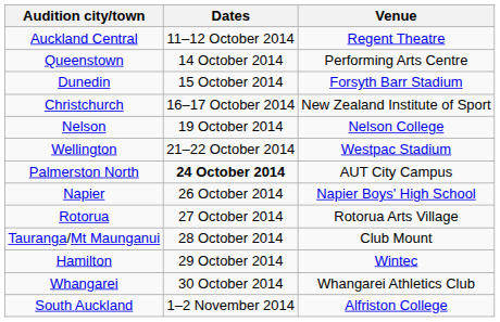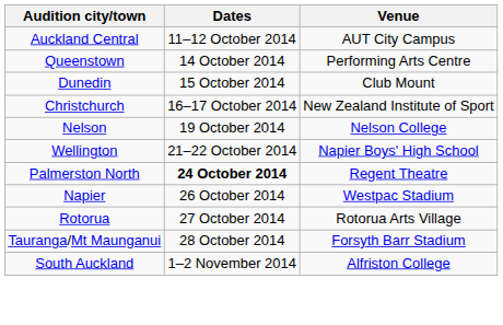Auckland Central | Venue: Regent Theatre -> AUT City Campus
Dunedin | Venue: Forsyth Barr Stadium -> Club Mount
Wellington | Venue: Westpac Stadium -> Napier Boys' High School
Palmerston North | Venue: AUT City Campus -> Regent Theatre
Napier | Venue: Napier Boys' High School -> Westpac Stadium
Tauranga/Mt Maunganui | Venue: Club Mount -> Forsyth Barr Stadium
- row: Hamilton | 29 October 2014 | Wintec
- row: Whangarei | 30 October 2014 | Whangarei Athletics Club
